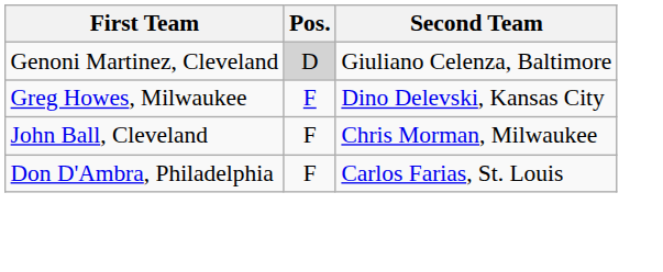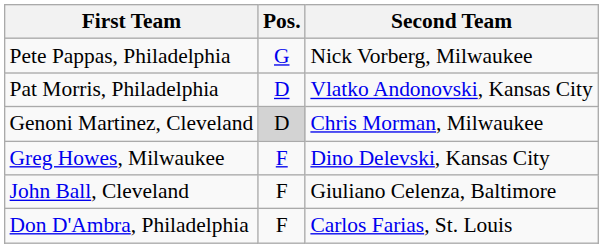+ row: Pete Pappas, Philadelphia | G | Nick Vorberg, Milwaukee
+ row: Pat Morris, Philadelphia | D | Vlatko Andonovski, Kansas City
Genoni Martinez, Cleveland | Second Team: Giuliano Celenza, Baltimore -> Chris Morman, Milwaukee
John Ball, Cleveland | Second Team: Chris Morman, Milwaukee -> Giuliano Celenza, Baltimore
